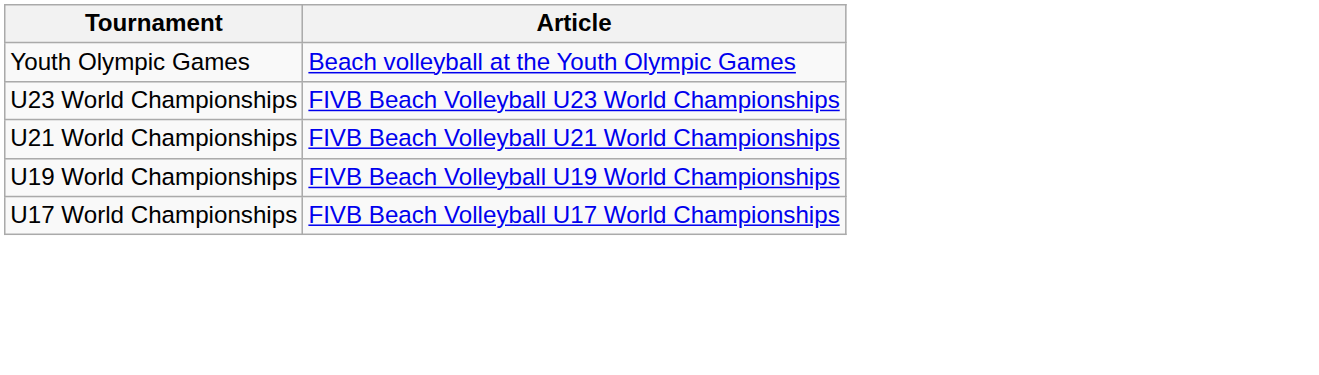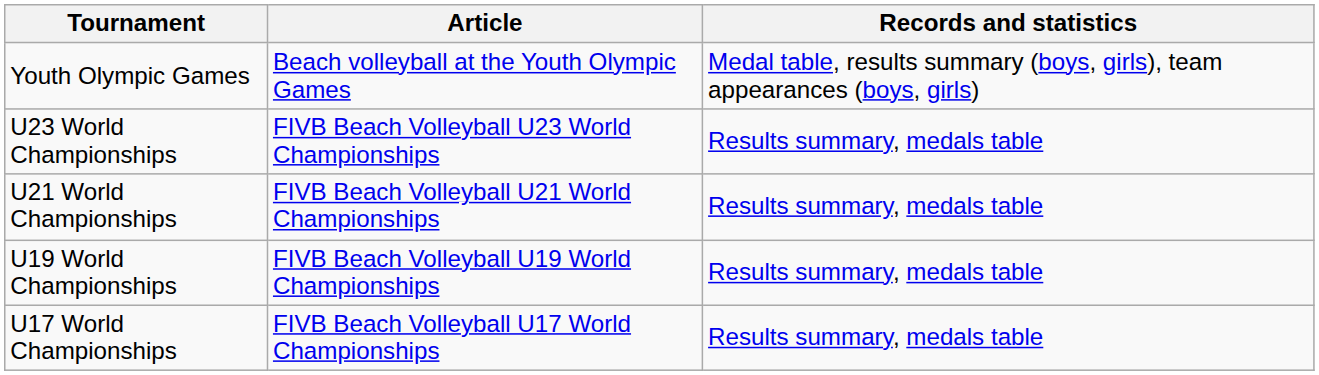+ column: Records and statistics | Medal table, results summary (boys, girls), team appearances (boys, girls) | Results summary, medals table | Results summary, medals table | Results summary, medals table | Results summary, medals table
